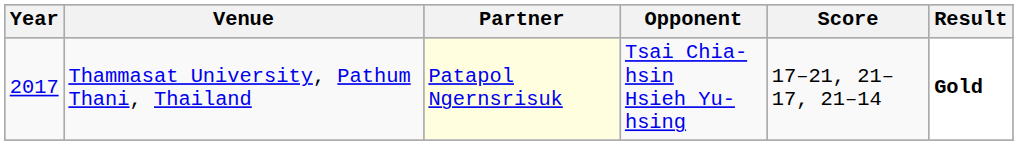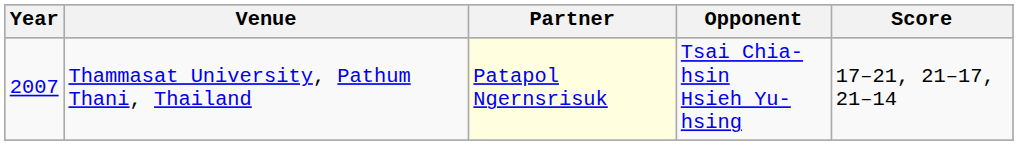- column: Result | Gold
Thammasat University, Pathum Thani, Thailand | Year: 2017 -> 2007
